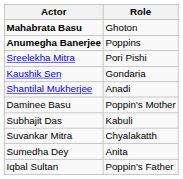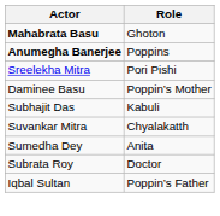- row: Kaushik Sen | Gondaria
- row: Shantilal Mukherjee | Anadi
+ row: Subrata Roy | Doctor
